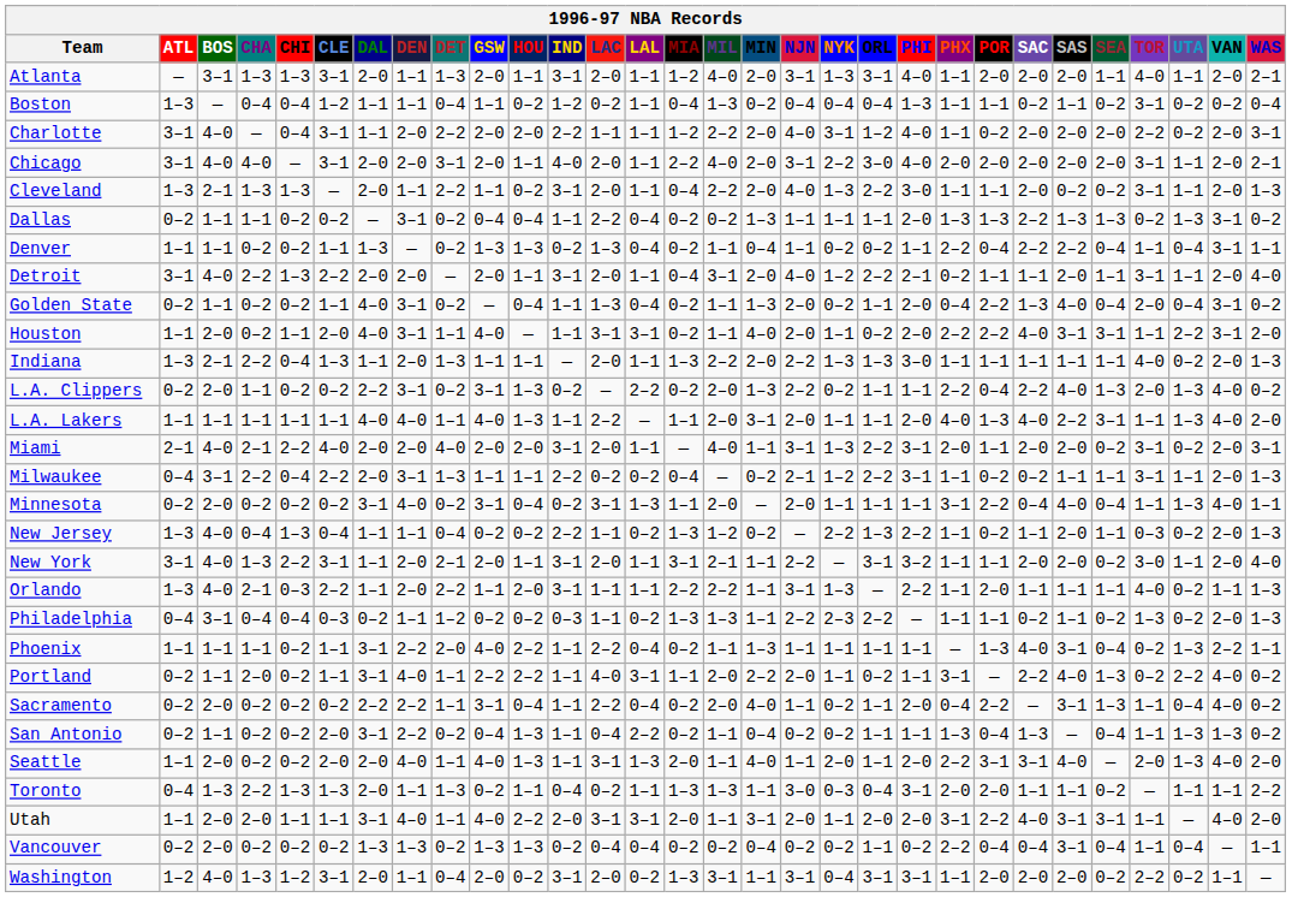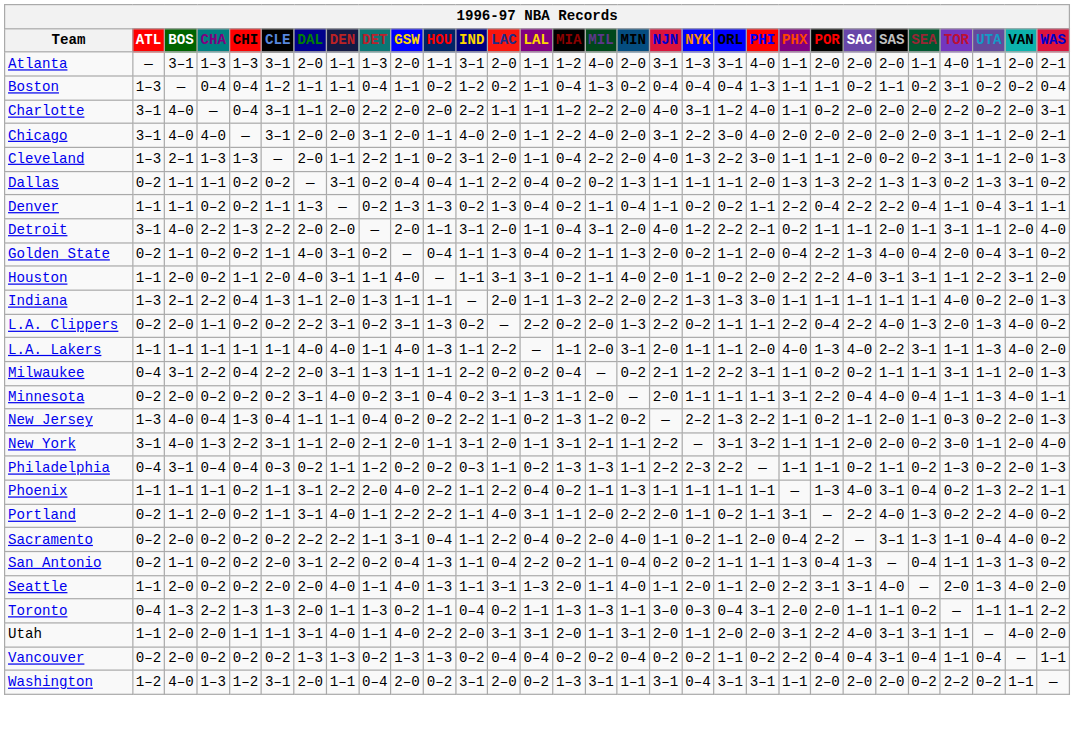- row: Miami | 2–1 | 4–0 | 2–1 | 2–2 | 4–0 | 2–0 | 2–0 | 4–0 | 2–0 | 2–0 | 3–1 | 2–0 | 1–1 | — | 4–0 | 1–1 | 3–1 | 1–3 | 2–2 | 3–1 | 2–0 | 1–1 | 2–0 | 2–0 | 0–2 | 3–1 | 0–2 | 2–0 | 3–1
- row: Orlando | 1–3 | 4–0 | 2–1 | 0–3 | 2–2 | 1–1 | 2–0 | 2–2 | 1–1 | 2–0 | 3–1 | 1–1 | 1–1 | 2–2 | 2–2 | 1–1 | 3–1 | 1–3 | — | 2–2 | 1–1 | 2–0 | 1–1 | 1–1 | 1–1 | 4–0 | 0–2 | 1–1 | 1–3
